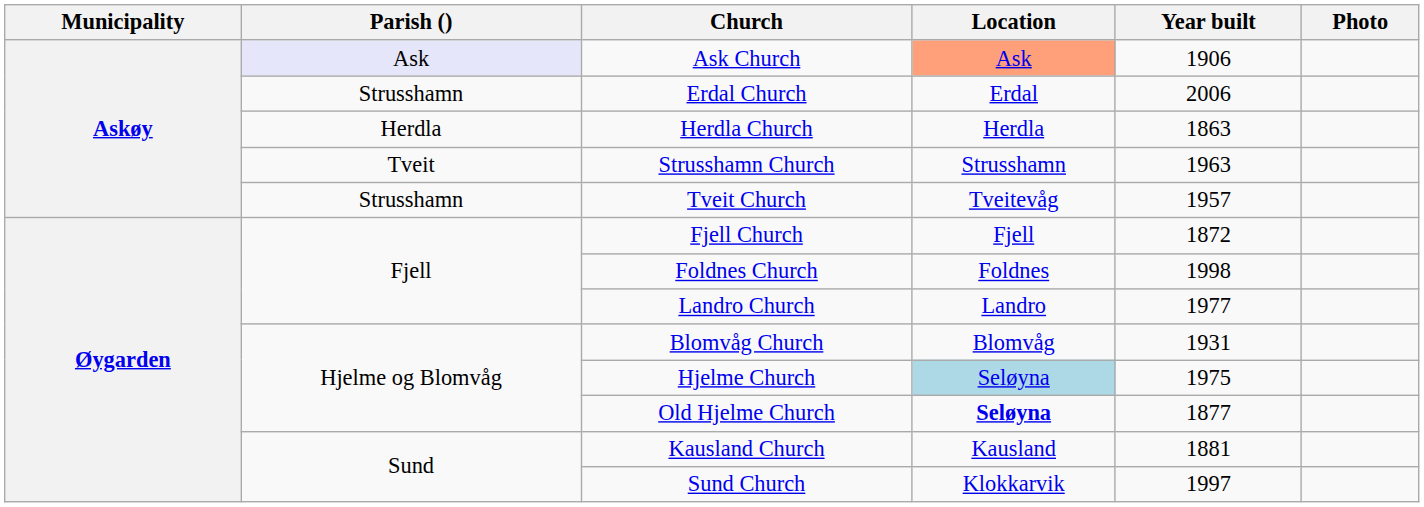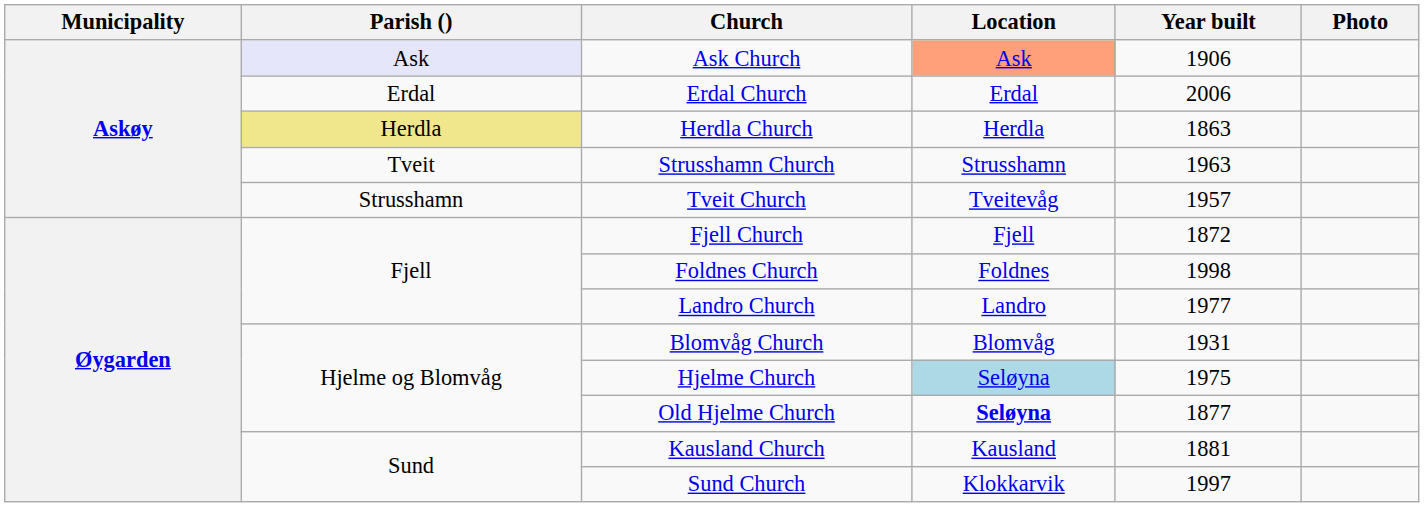Erdal Church | Parish (): Strusshamn -> Erdal
Herdla Church | Parish (): no background -> khaki background
